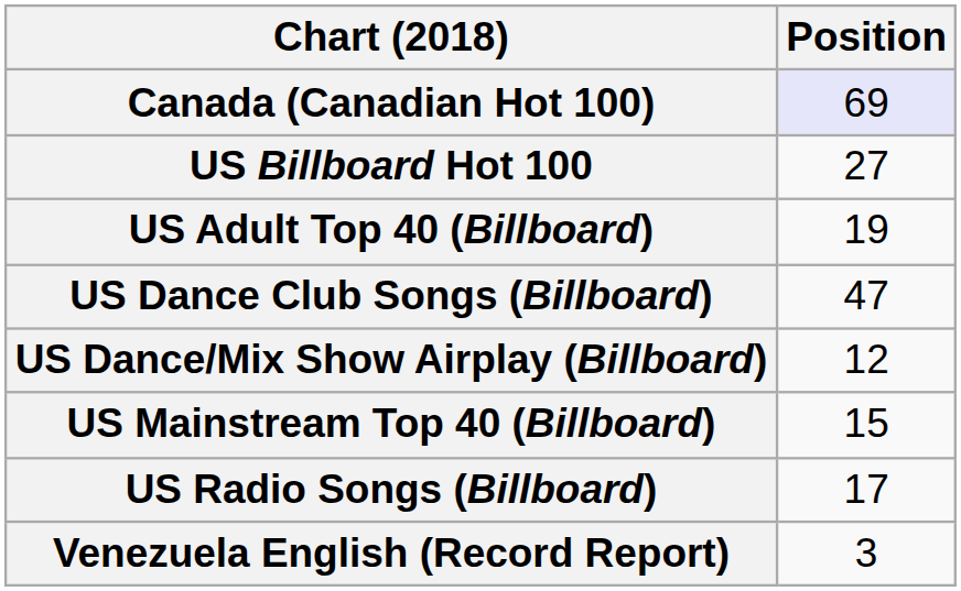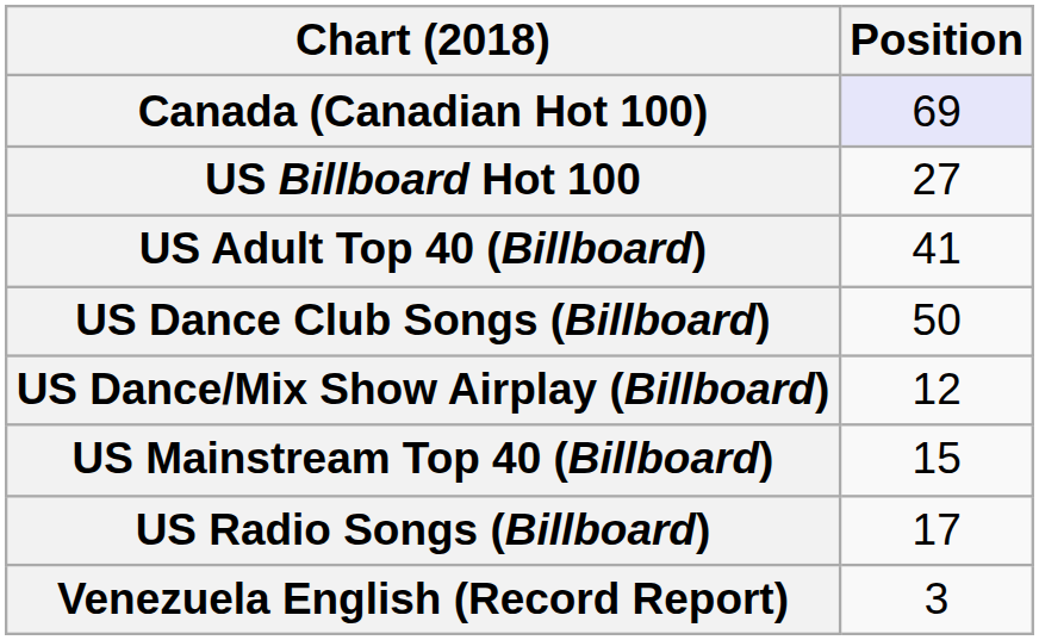US Adult Top 40 (Billboard) | Position: 19 -> 41
US Dance Club Songs (Billboard) | Position: 47 -> 50
